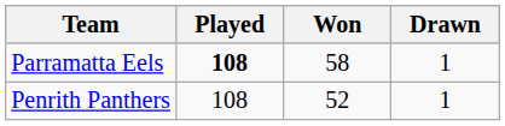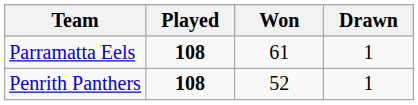Parramatta Eels | Won: 58 -> 61
Penrith Panthers | Played: normal -> bold
